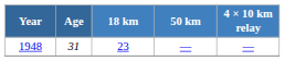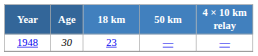1948 | Age: 31 -> 30
